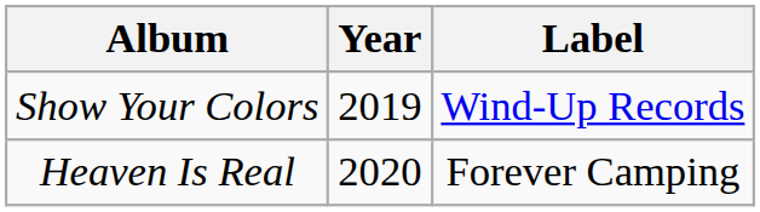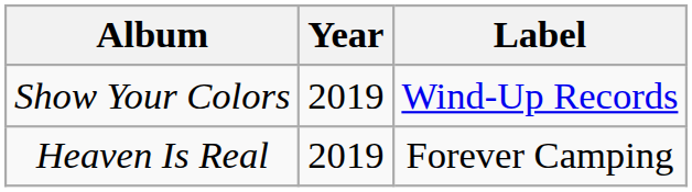Heaven Is Real | Year: 2020 -> 2019
